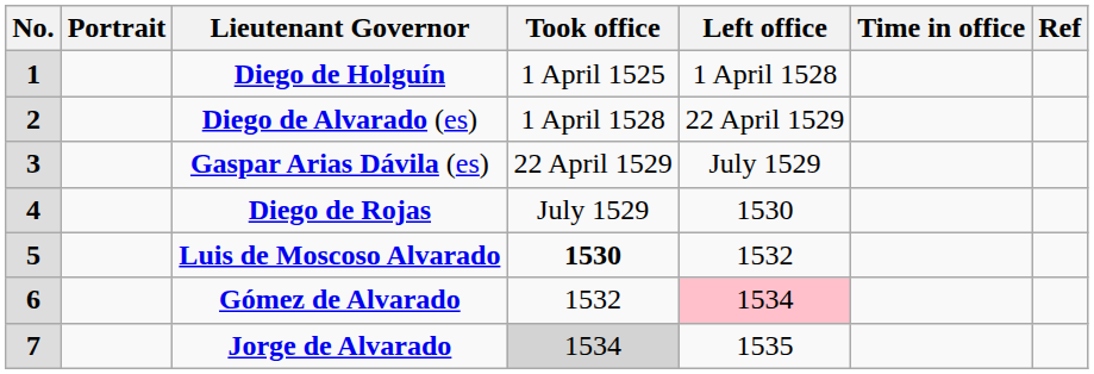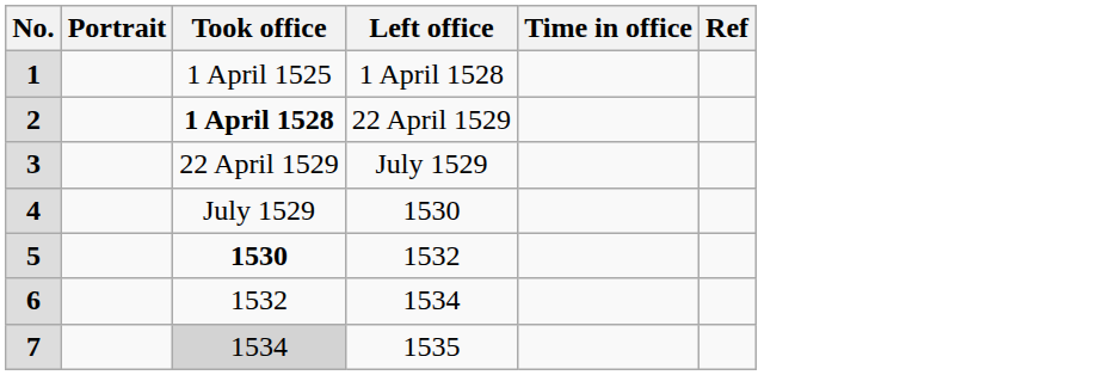- column: Lieutenant Governor | Diego de Holguín | Diego de Alvarado (es) | Gaspar Arias Dávila (es) | Diego de Rojas | Luis de Moscoso Alvarado | Gómez de Alvarado | Jorge de Alvarado
2 | Took office: normal -> bold
6 | Left office: pink background -> no background
